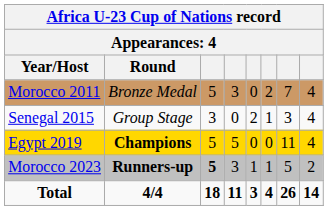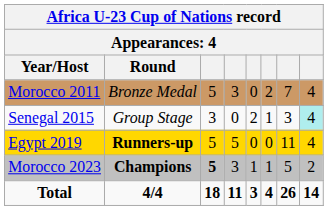Senegal 2015 | column 8: no background -> paleturquoise background
Egypt 2019 | Round: Champions -> Runners-up
Morocco 2023 | Round: Runners-up -> Champions
